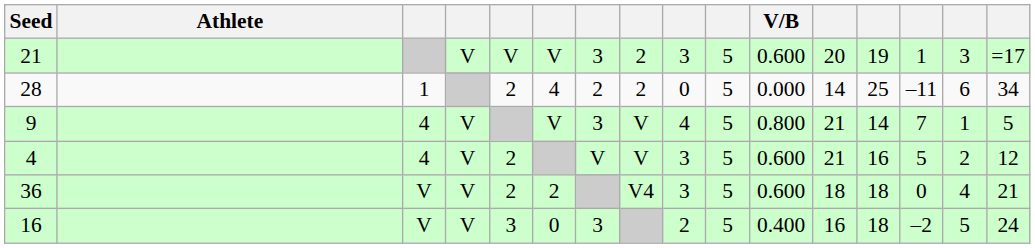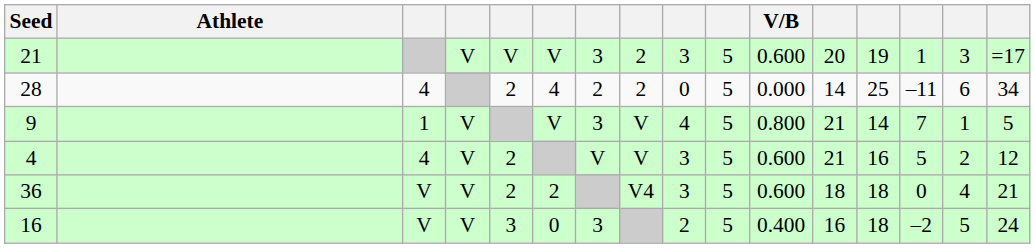28 | column 3: 1 -> 4
9 | column 3: 4 -> 1
